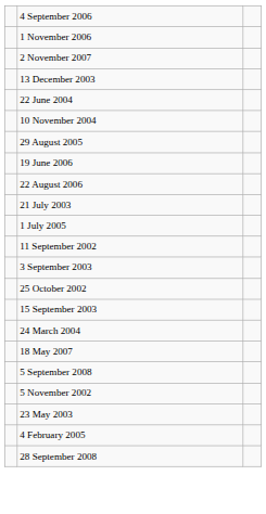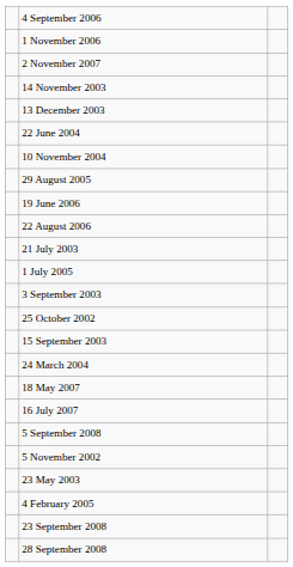+ row: 14 November 2003
- row: 11 September 2002
+ row: 16 July 2007
+ row: 23 September 2008
